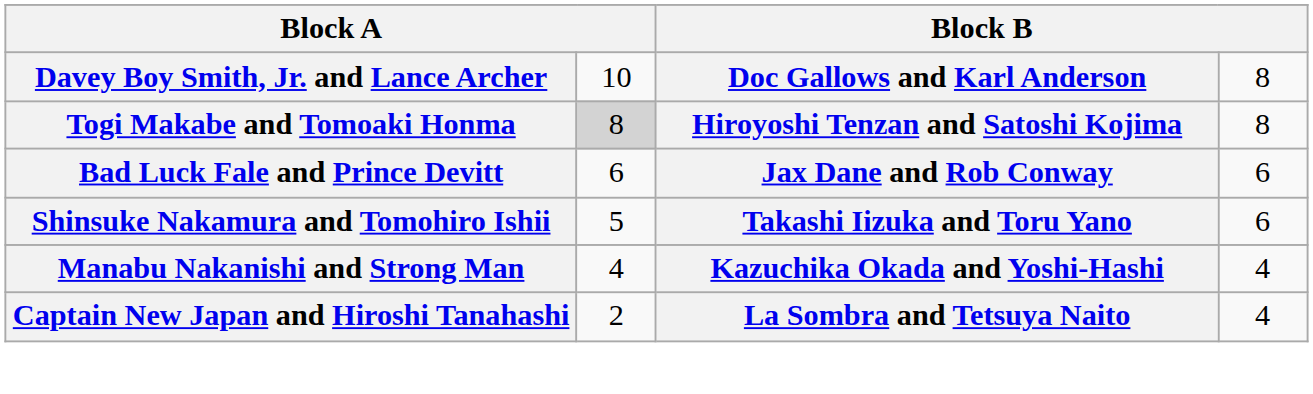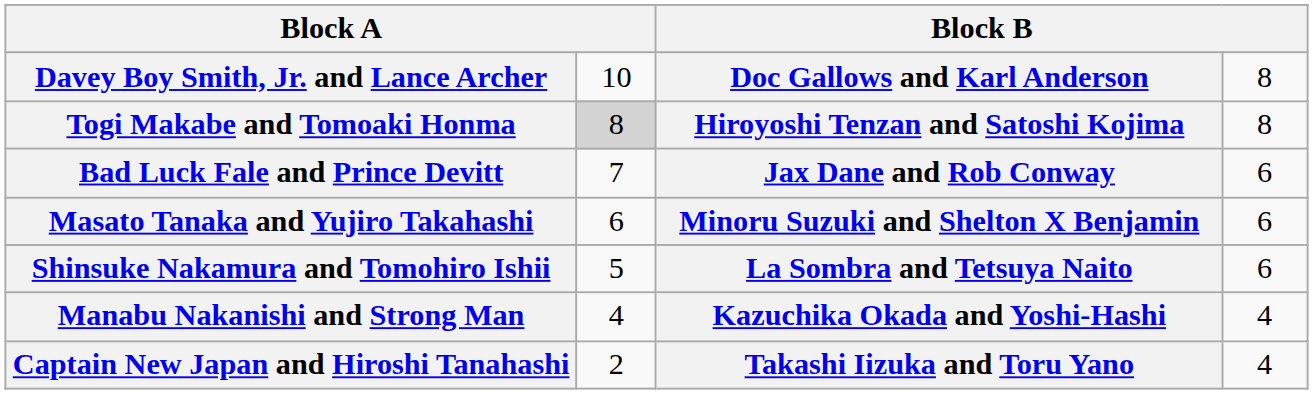Bad Luck Fale and Prince Devitt | column 2: 6 -> 7
+ row: Masato Tanaka and Yujiro Takahashi | 6 | Minoru Suzuki and Shelton X Benjamin | 6
Shinsuke Nakamura and Tomohiro Ishii | column 3: Takashi Iizuka and Toru Yano -> La Sombra and Tetsuya Naito
Captain New Japan and Hiroshi Tanahashi | column 3: La Sombra and Tetsuya Naito -> Takashi Iizuka and Toru Yano
